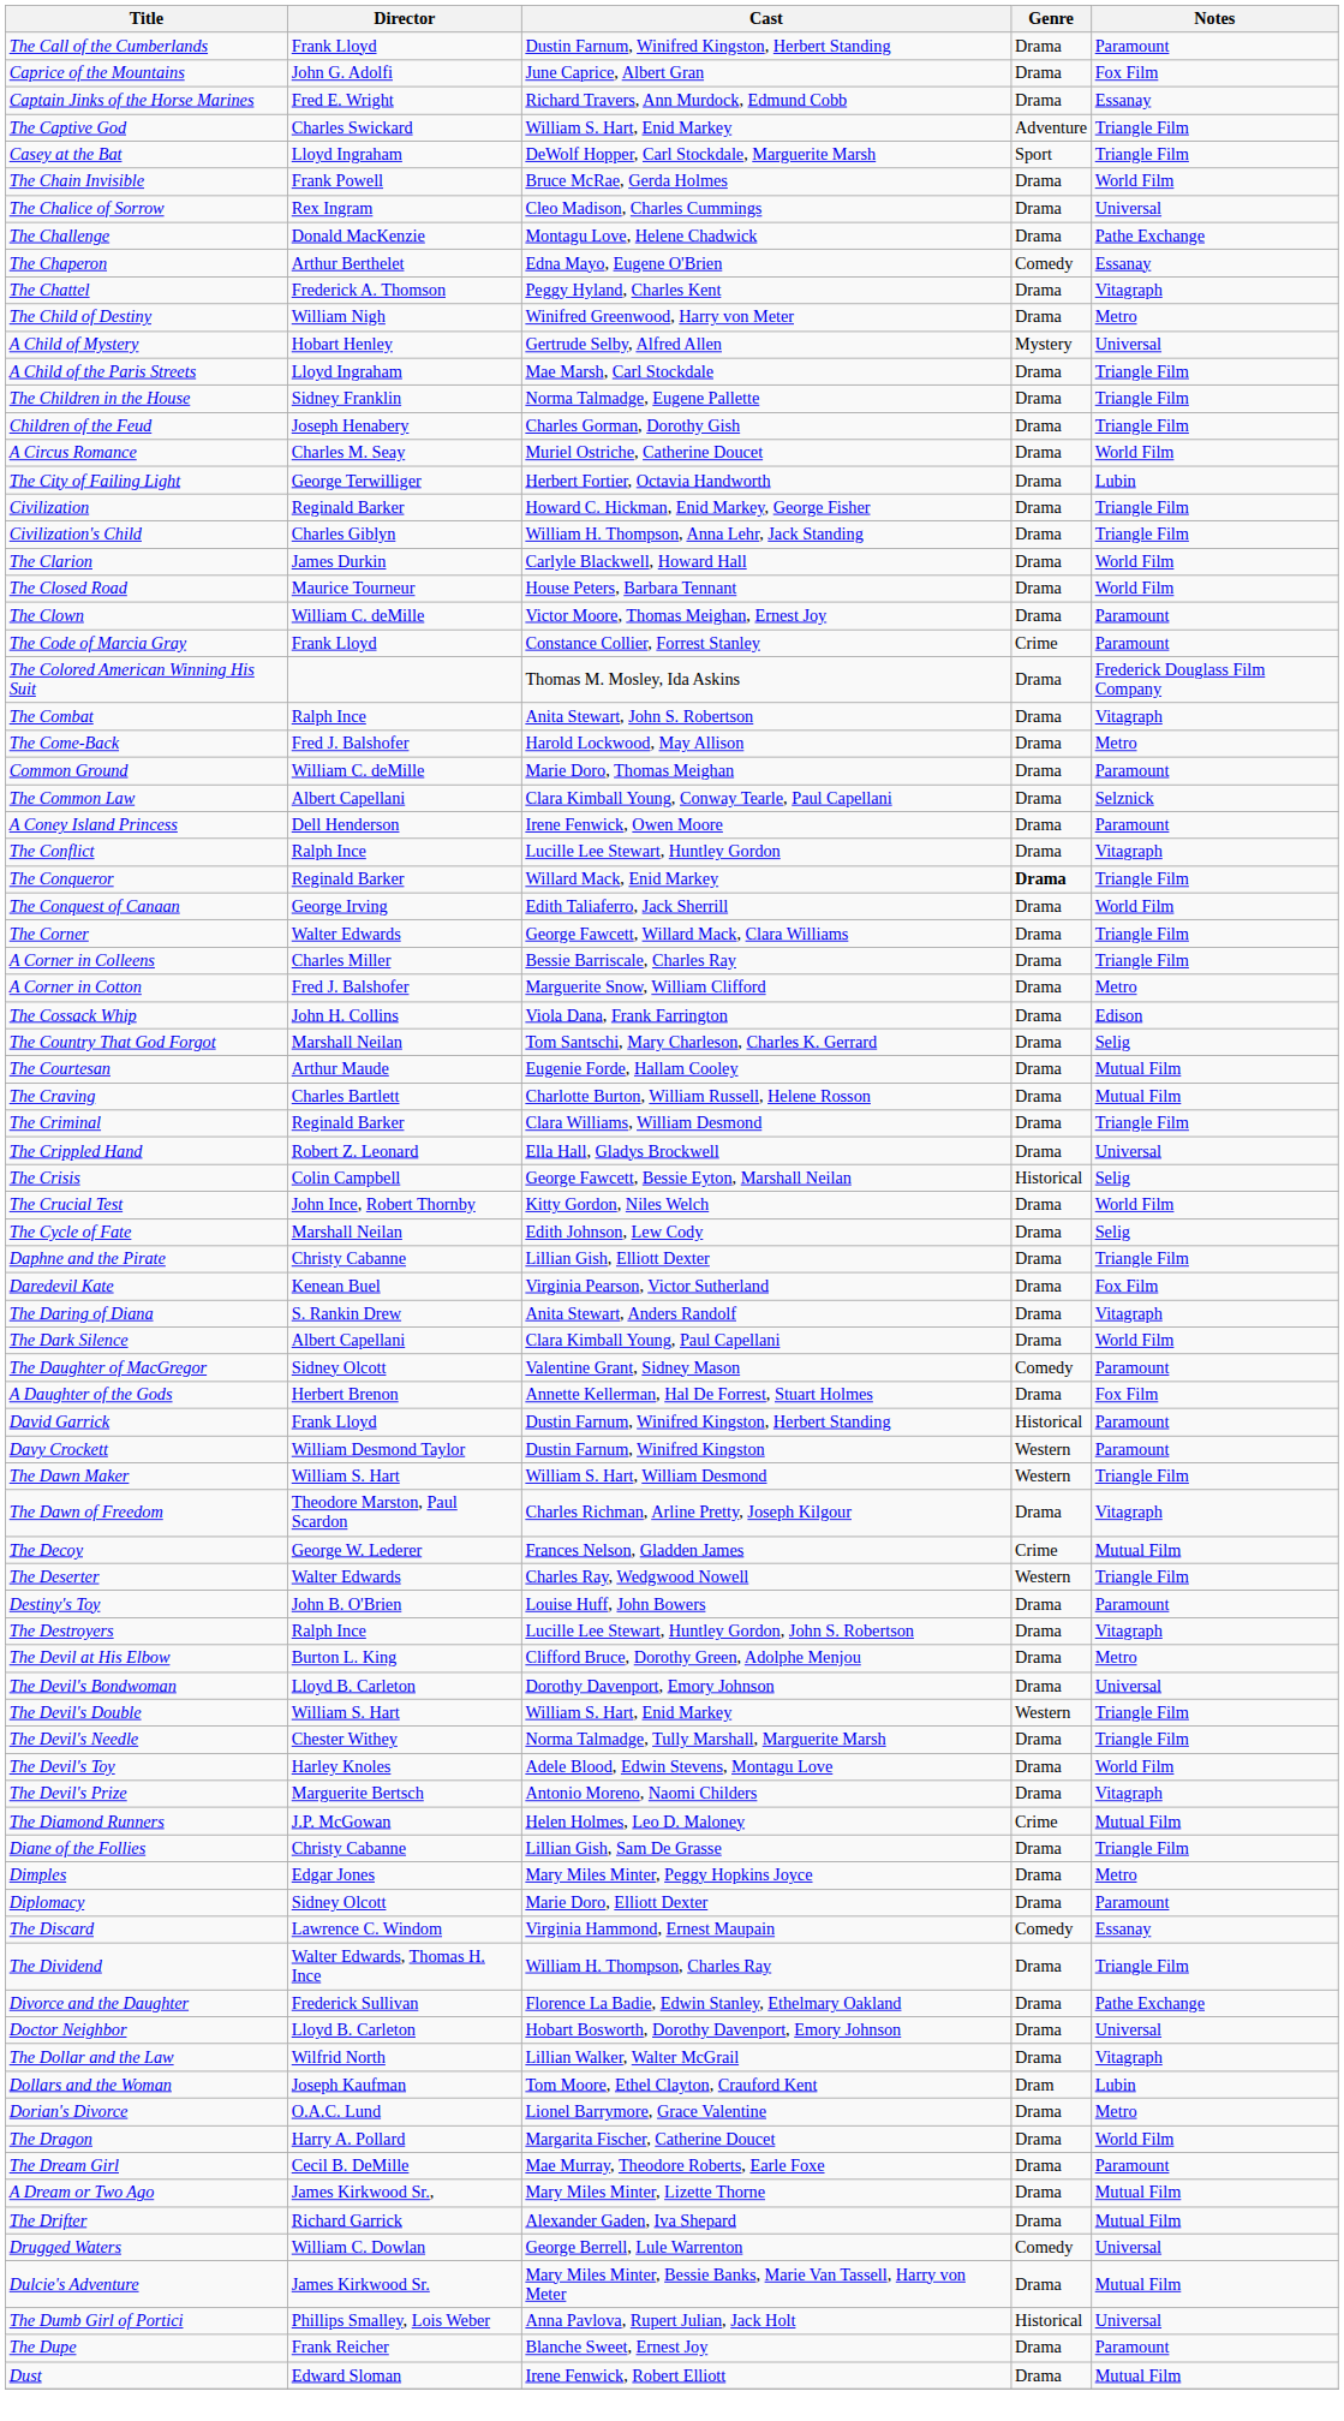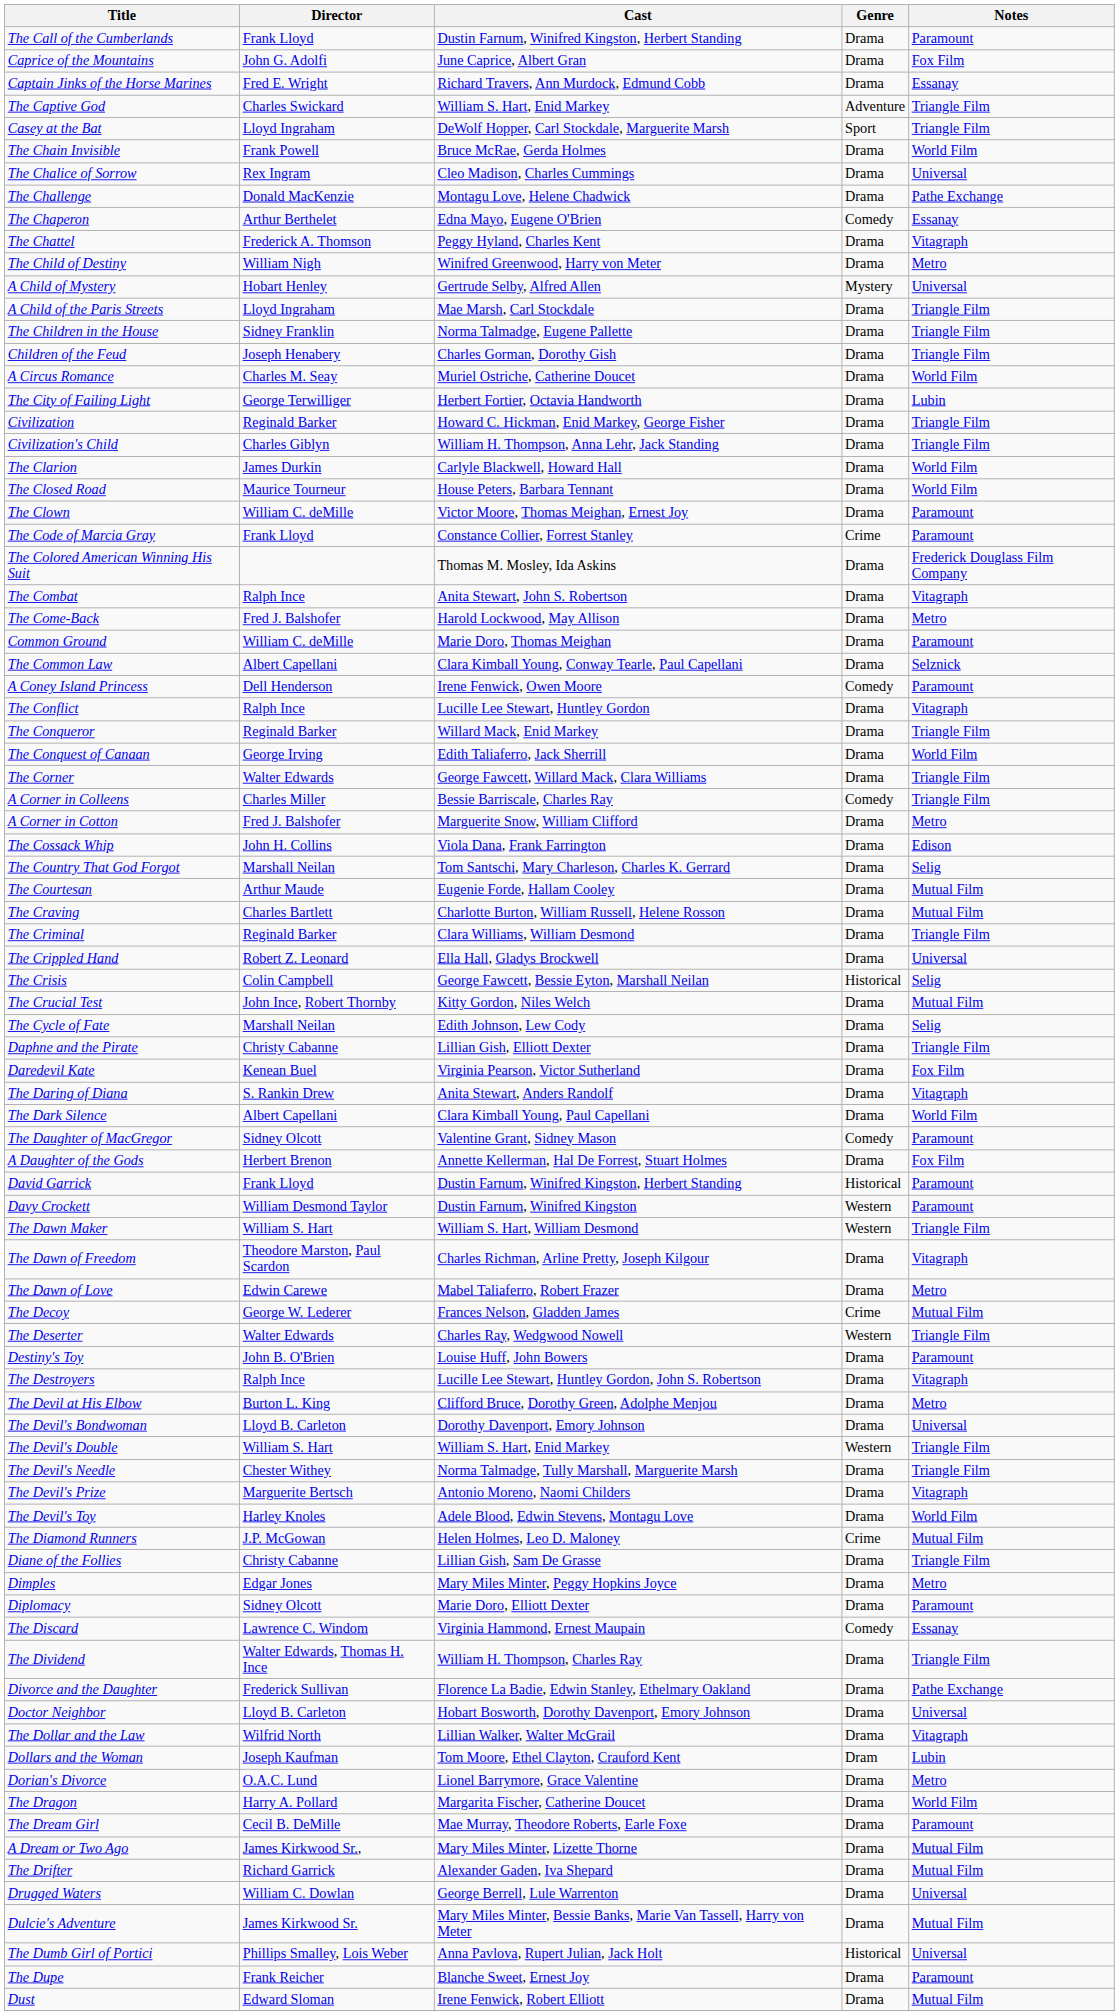A Coney Island Princess | Genre: Drama -> Comedy
The Conqueror | Genre: bold -> normal
A Corner in Colleens | Genre: Drama -> Comedy
The Crucial Test | Notes: World Film -> Mutual Film
+ row: The Dawn of Love | Edwin Carewe | Mabel Taliaferro, Robert Frazer | Drama | Metro
rows swapped: The Devil's Prize <-> The Devil's Toy
Drugged Waters | Genre: Comedy -> Drama
